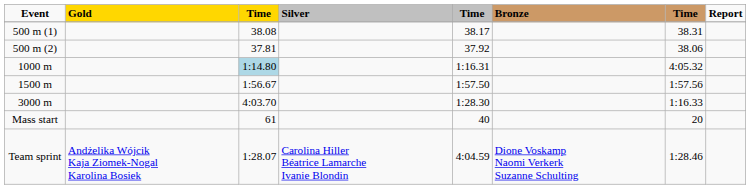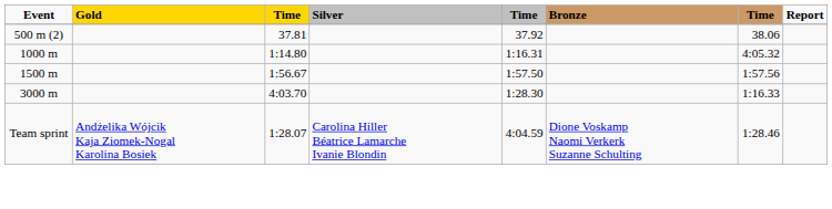- row: 500 m (1) | 38.08 | 38.17 | 38.31
1000 m | column 3: lightblue background -> no background
- row: Mass start | 61 | 40 | 20
